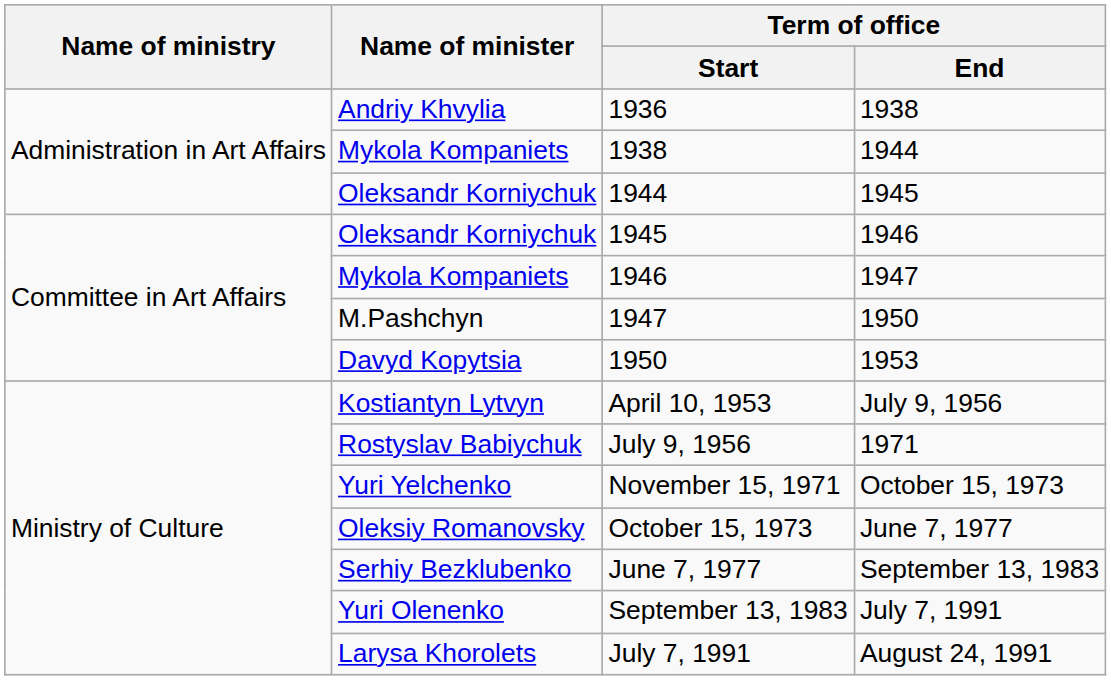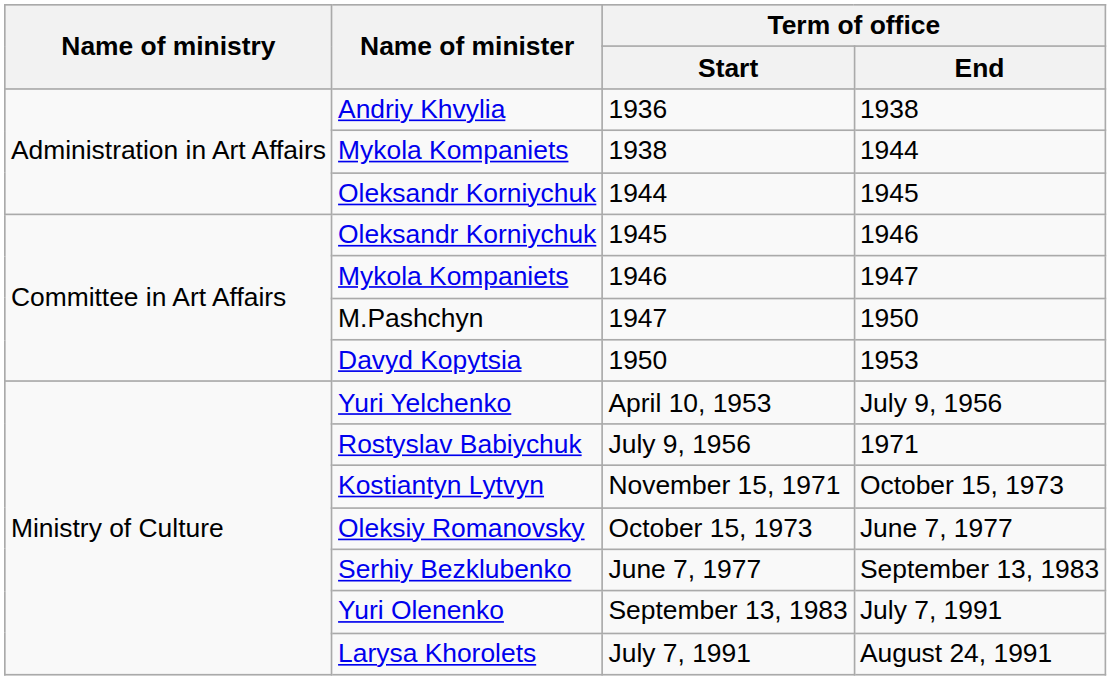April 10, 1953 | Name of minister: Kostiantyn Lytvyn -> Yuri Yelchenko
November 15, 1971 | Name of minister: Yuri Yelchenko -> Kostiantyn Lytvyn
